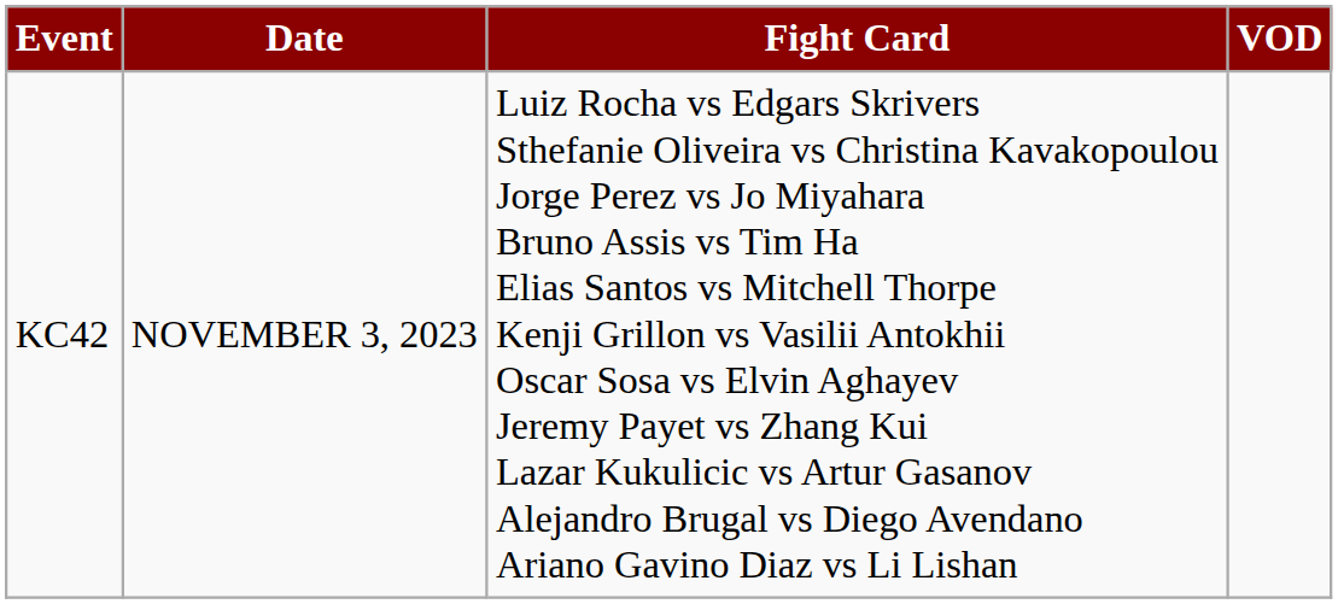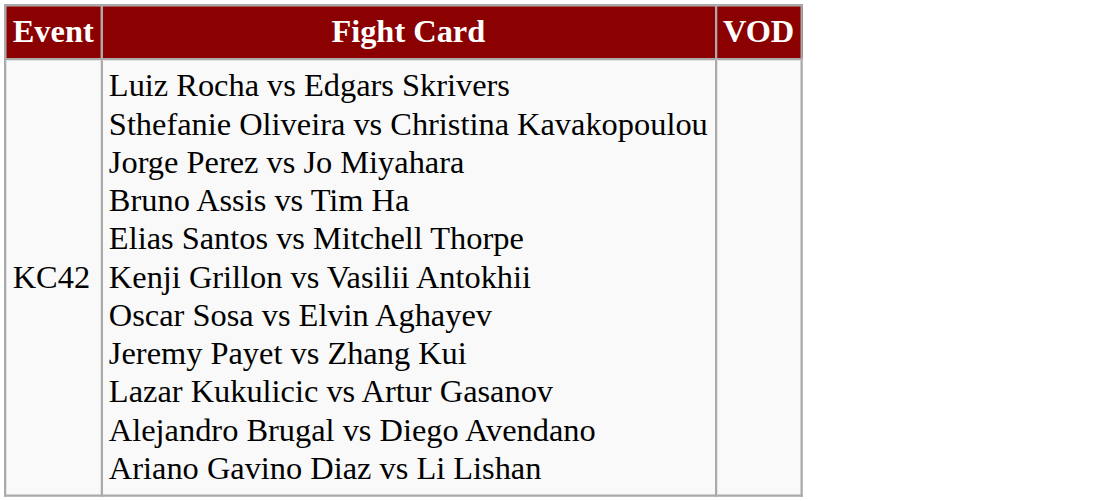- column: Date | NOVEMBER 3, 2023
